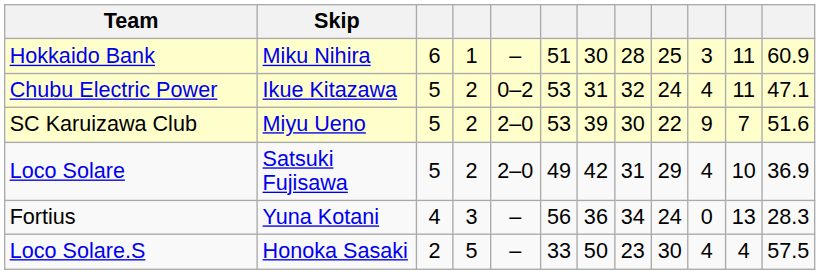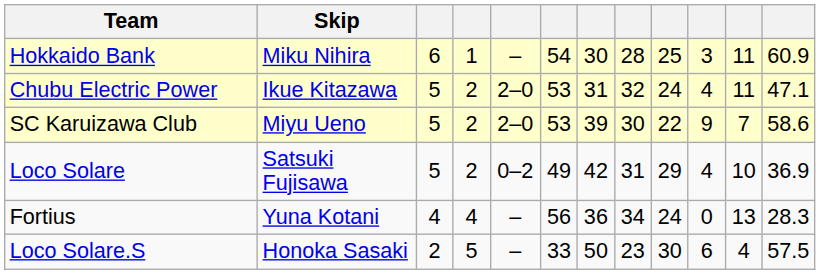Hokkaido Bank | column 6: 51 -> 54
Chubu Electric Power | column 5: 0–2 -> 2–0
SC Karuizawa Club | column 12: 51.6 -> 58.6
Loco Solare | column 5: 2–0 -> 0–2
Fortius | column 4: 3 -> 4
Loco Solare.S | column 10: 4 -> 6
